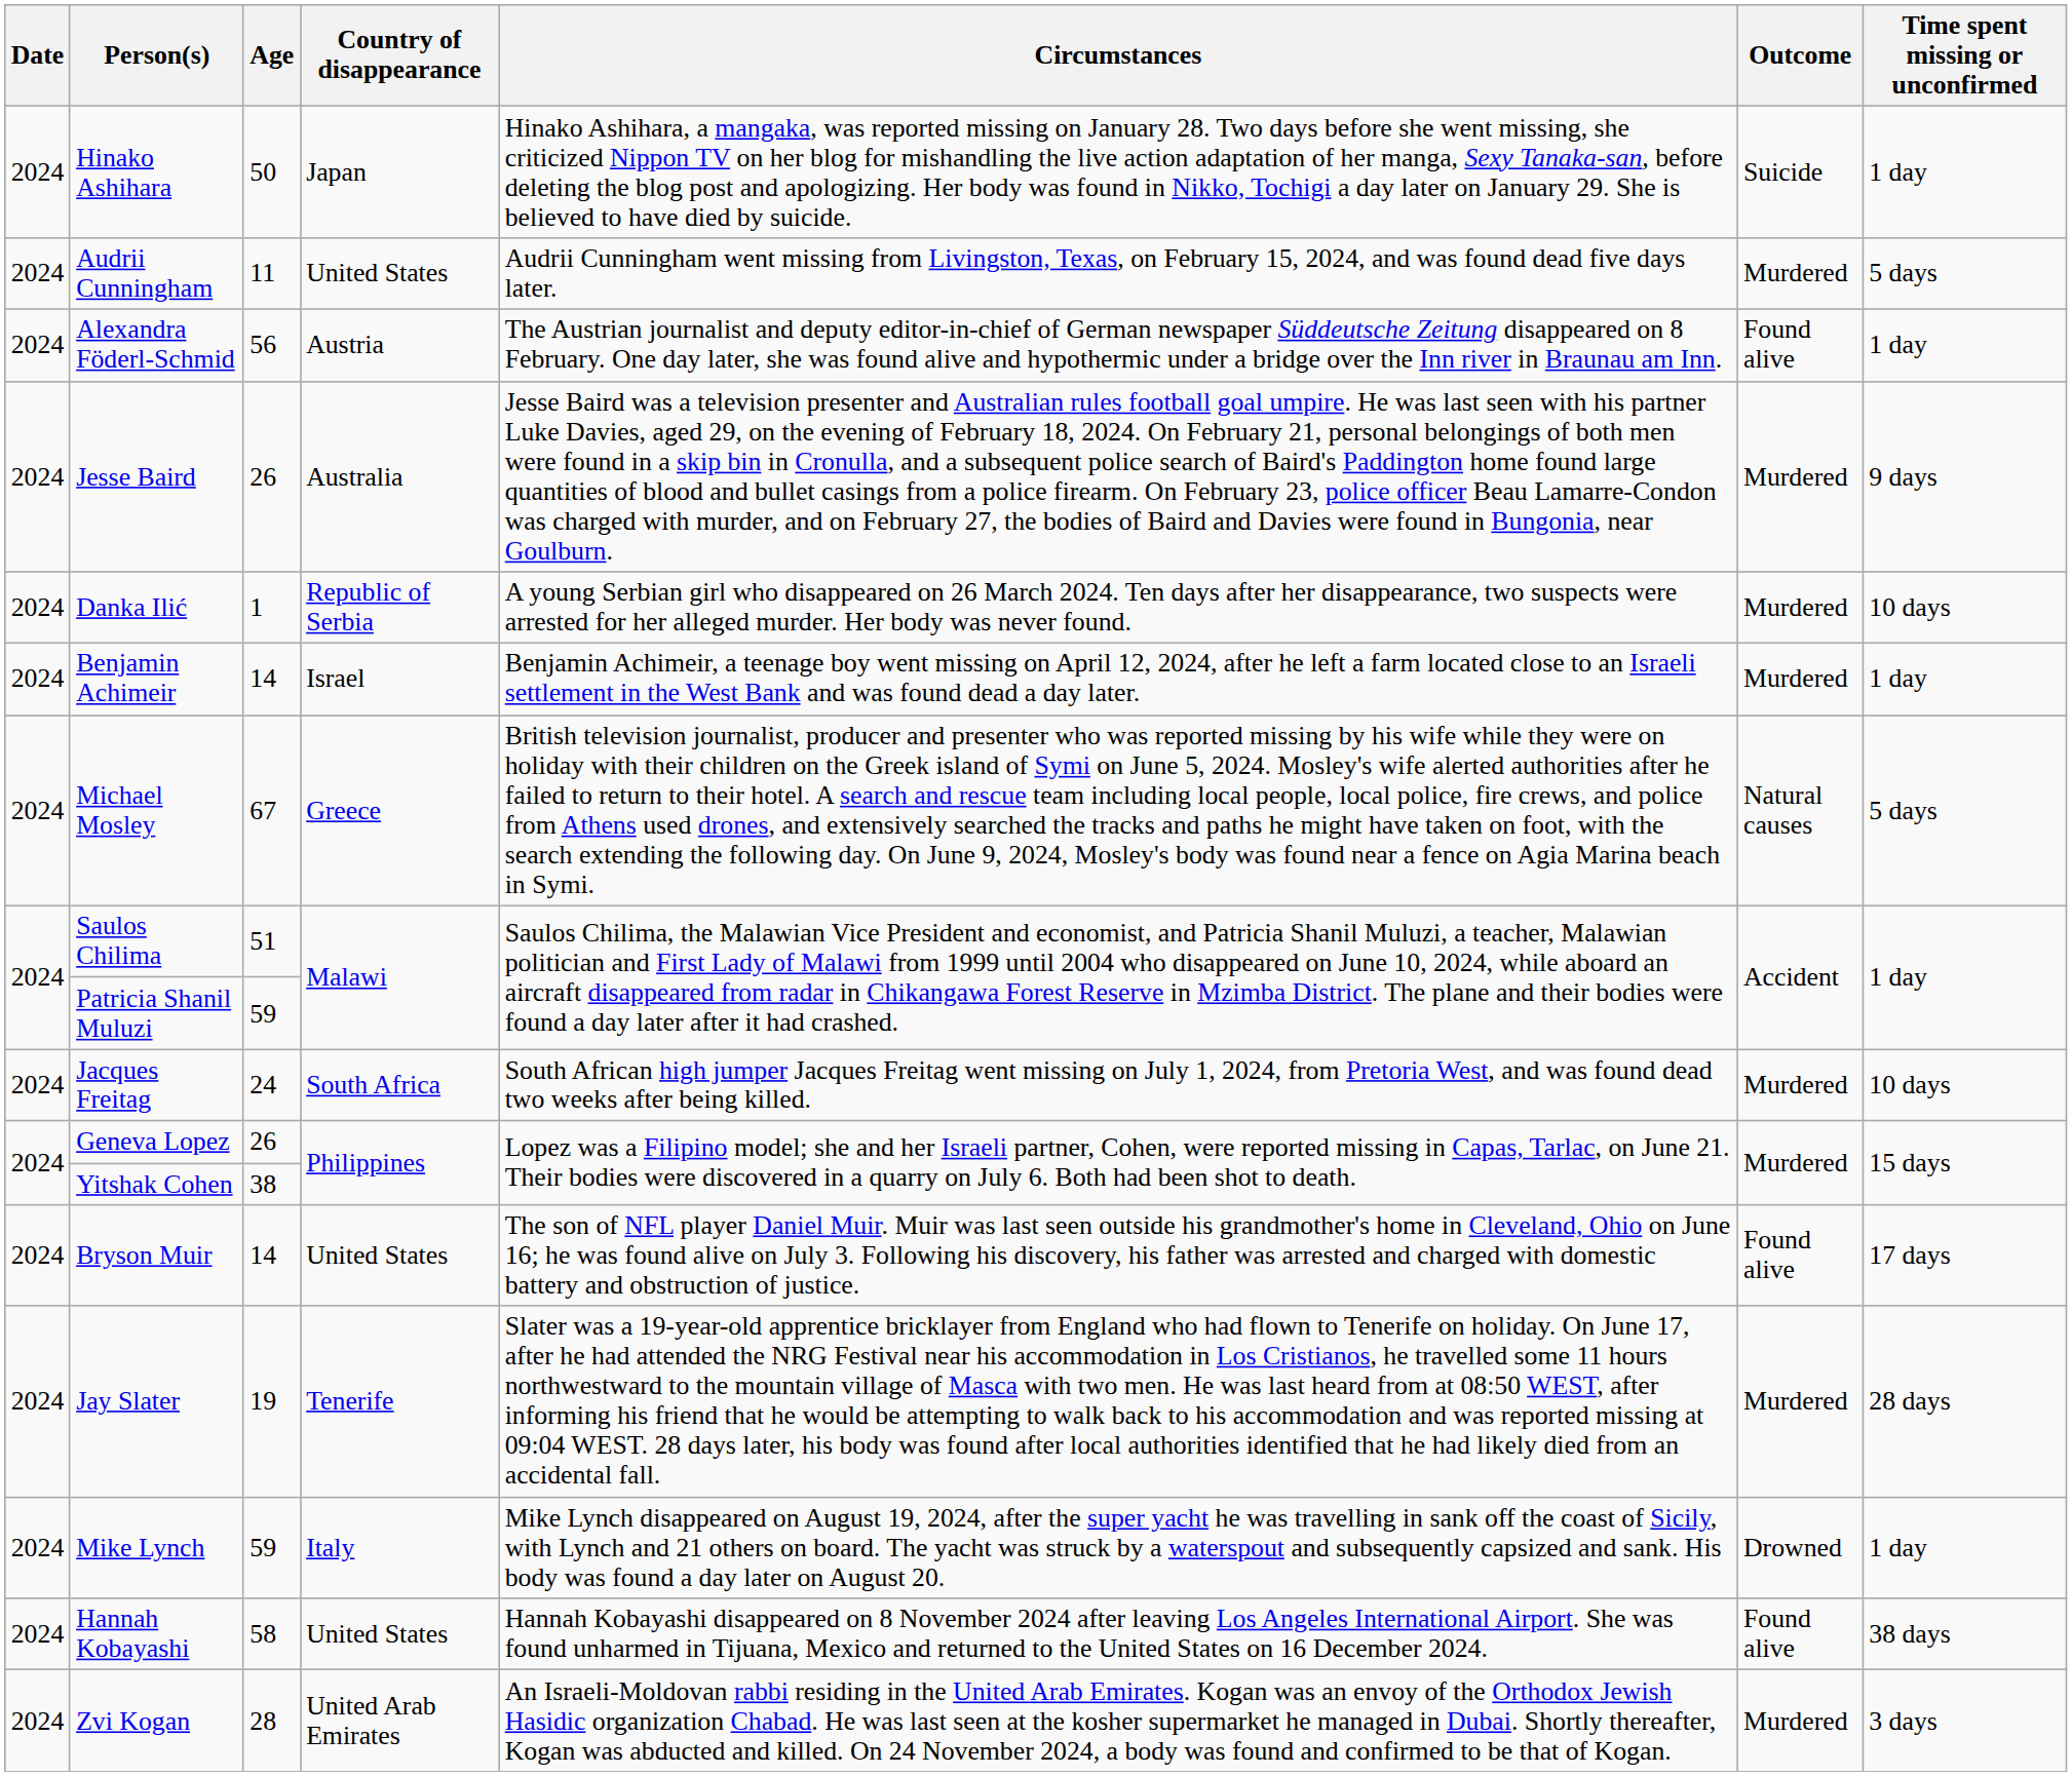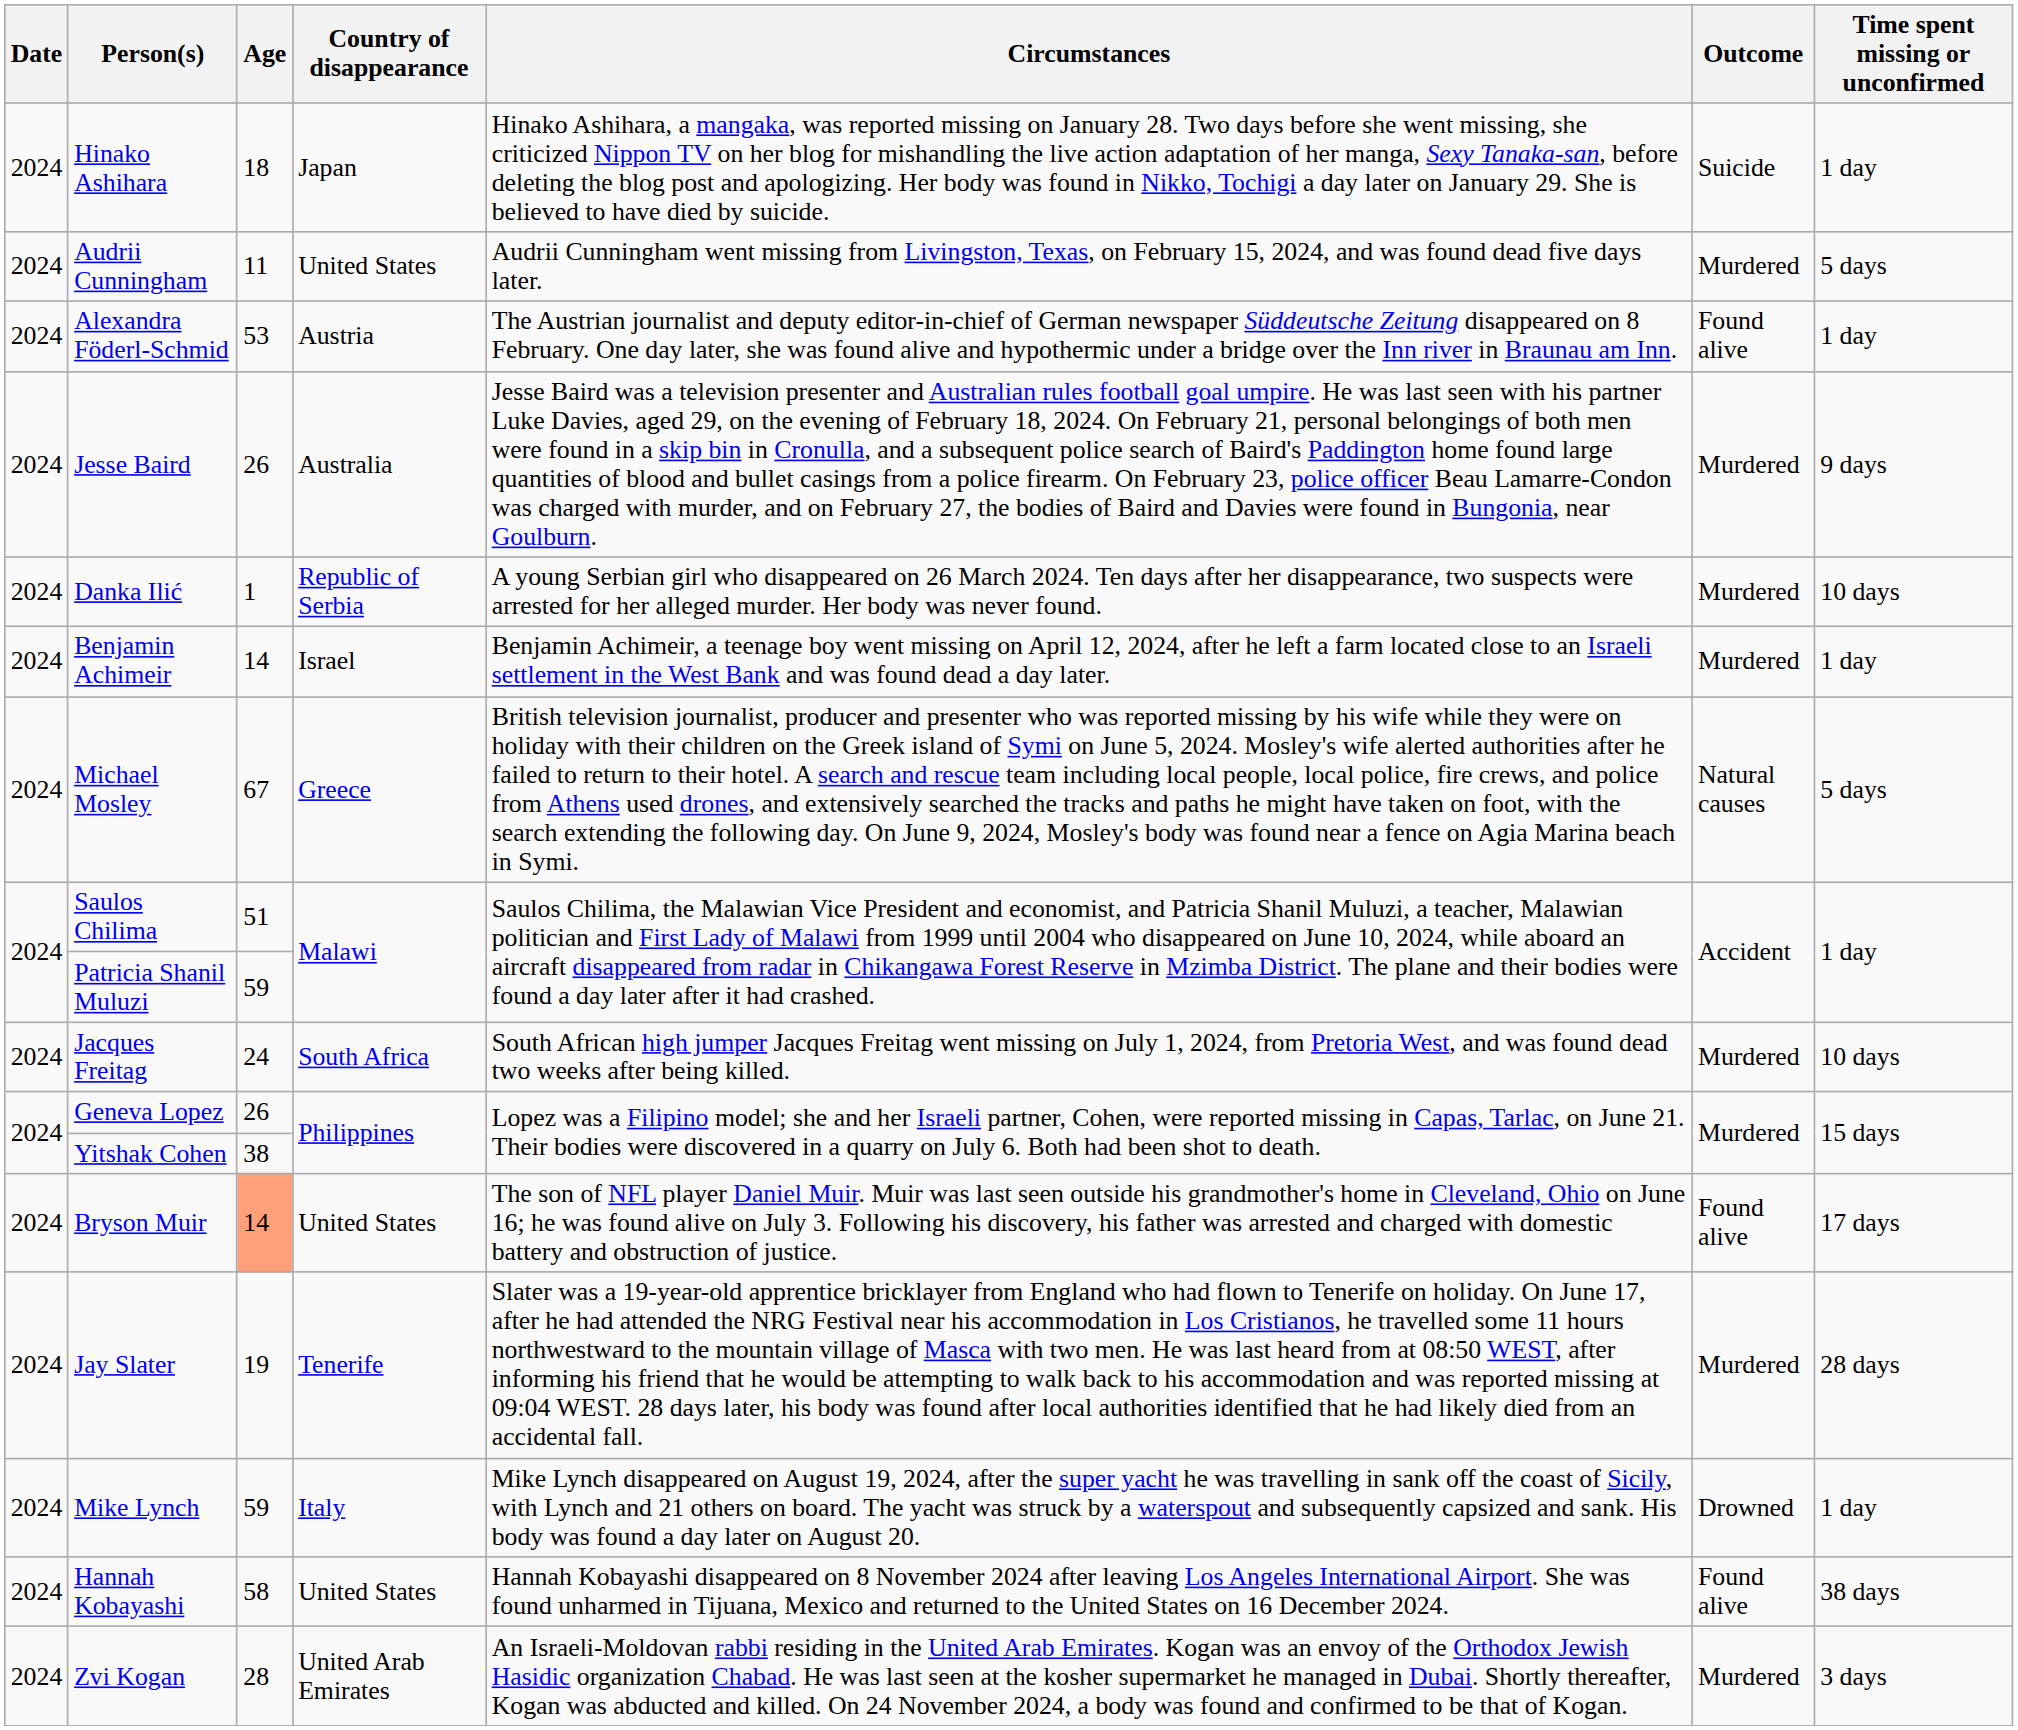Hinako Ashihara | Age: 50 -> 18
Alexandra Föderl-Schmid | Age: 56 -> 53
Bryson Muir | Age: no background -> lightsalmon background
